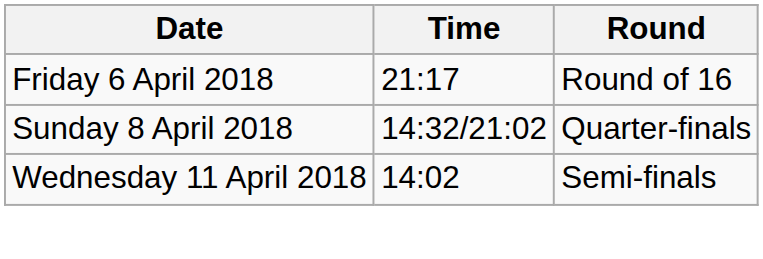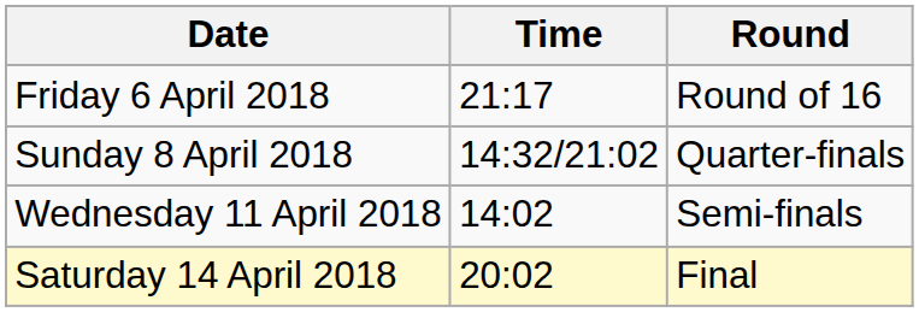+ row: Saturday 14 April 2018 | 20:02 | Final
